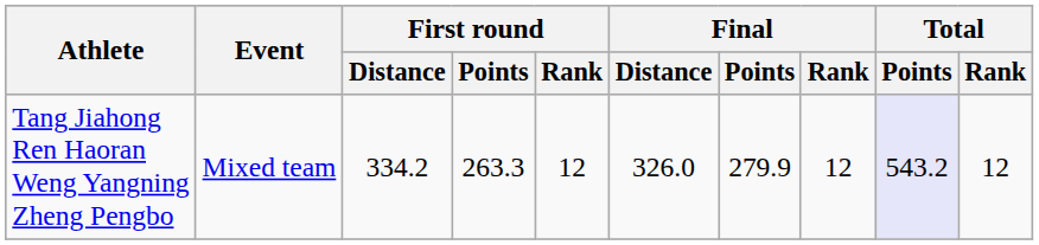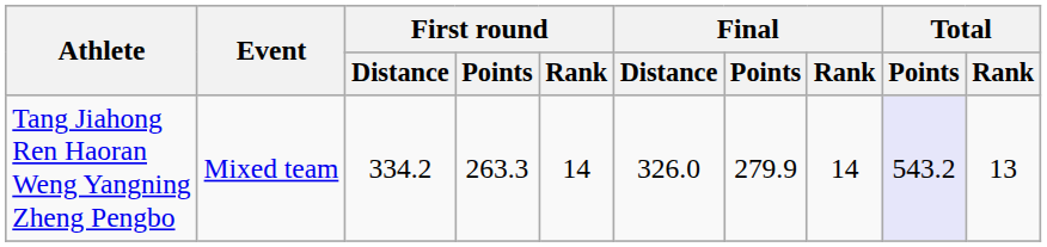Tang Jiahong Ren Haoran Weng Yangning Zheng Pengbo | First round / Rank: 12 -> 14
Tang Jiahong Ren Haoran Weng Yangning Zheng Pengbo | Final / Rank: 12 -> 14
Tang Jiahong Ren Haoran Weng Yangning Zheng Pengbo | Total / Rank: 12 -> 13
